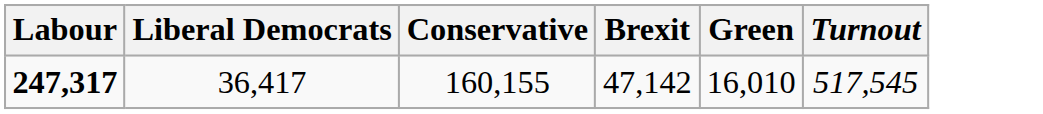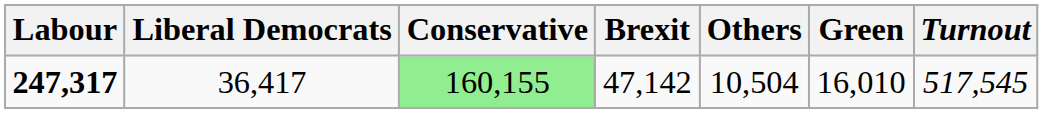+ column: Others | 10,504
247,317 | Conservative: no background -> lightgreen background
